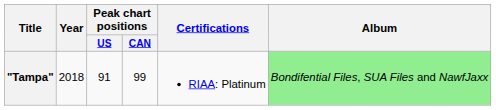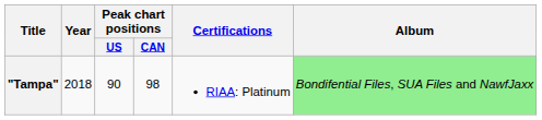"Tampa" | Peak chart positions / US: 91 -> 90
"Tampa" | Peak chart positions / CAN: 99 -> 98
